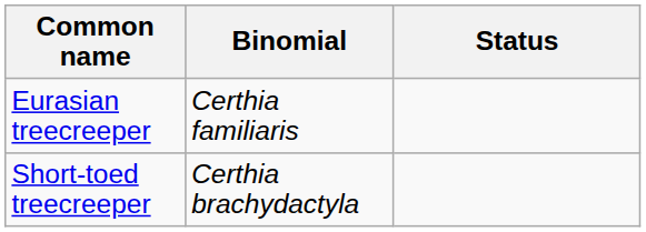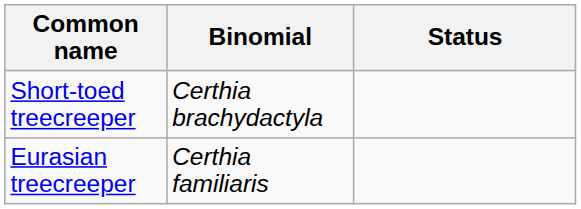rows swapped: Eurasian treecreeper <-> Short-toed treecreeper
